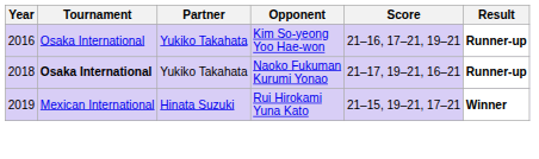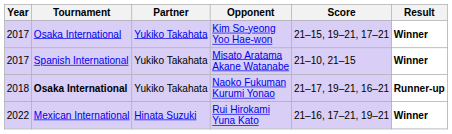Kim So-yeong Yoo Hae-won | Year: 2016 -> 2017
Kim So-yeong Yoo Hae-won | Score: 21–16, 17–21, 19–21 -> 21–15, 19–21, 17–21
Kim So-yeong Yoo Hae-won | Result: Runner-up -> Winner
+ row: 2017 | Spanish International | Yukiko Takahata | Misato Aratama Akane Watanabe | 21–10, 21–15 | Winner
Rui Hirokami Yuna Kato | Year: 2019 -> 2022
Rui Hirokami Yuna Kato | Score: 21–15, 19–21, 17–21 -> 21–16, 17–21, 19–21
